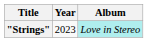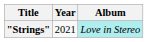"Strings" | Year: 2023 -> 2021
